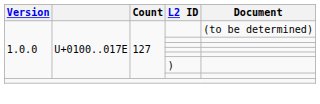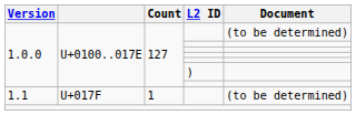+ row: 1.1 | U+017F | 1 | (to be determined)
